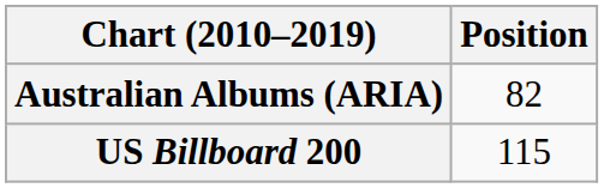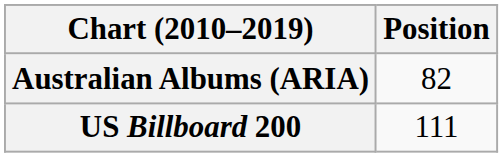US Billboard 200 | Position: 115 -> 111
